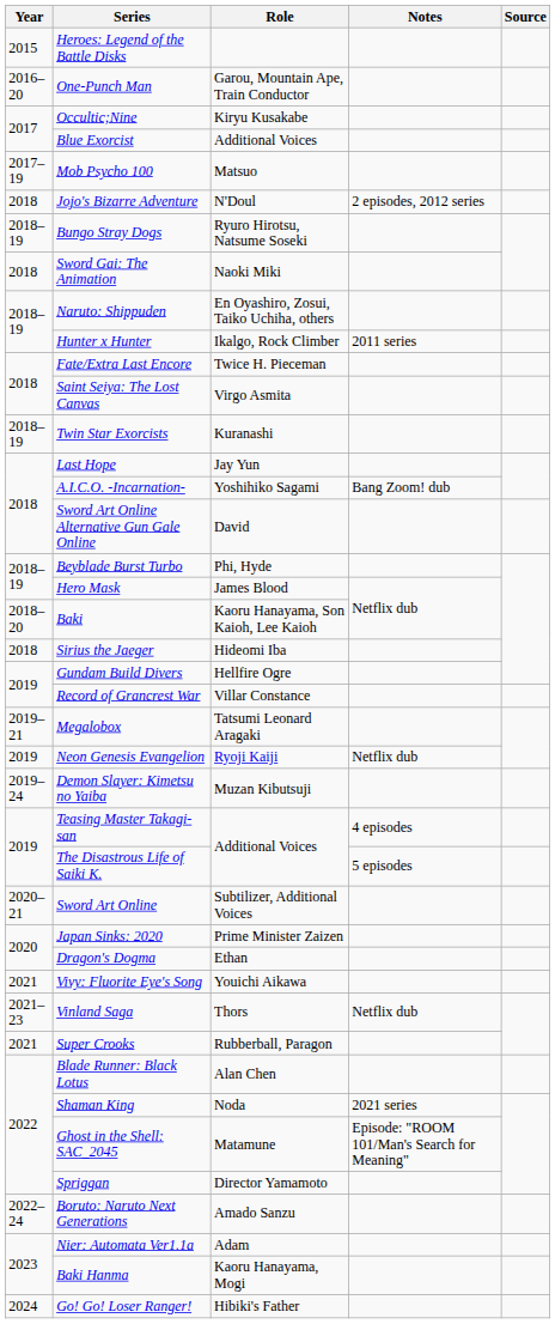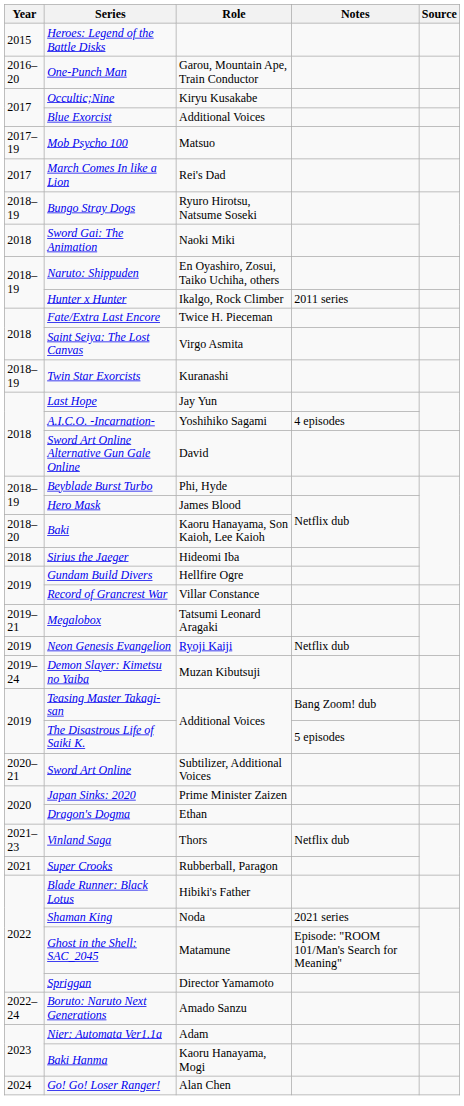+ row: 2017 | March Comes In like a Lion | Rei's Dad
- row: 2018 | Jojo's Bizarre Adventure | N'Doul | 2 episodes, 2012 series
A.I.C.O. -Incarnation- | Notes: Bang Zoom! dub -> 4 episodes
Teasing Master Takagi-san | Notes: 4 episodes -> Bang Zoom! dub
- row: 2021 | Vivy: Fluorite Eye's Song | Youichi Aikawa
Blade Runner: Black Lotus | Role: Alan Chen -> Hibiki's Father
Go! Go! Loser Ranger! | Role: Hibiki's Father -> Alan Chen
